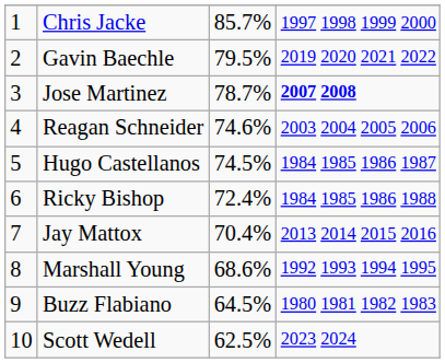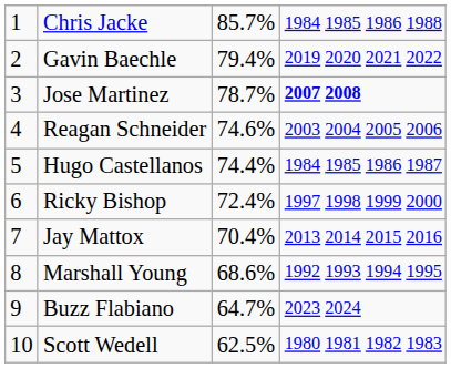Chris Jacke | column 4: 1997 1998 1999 2000 -> 1984 1985 1986 1988
Gavin Baechle | column 3: 79.5% -> 79.4%
Hugo Castellanos | column 3: 74.5% -> 74.4%
Ricky Bishop | column 4: 1984 1985 1986 1988 -> 1997 1998 1999 2000
Buzz Flabiano | column 3: 64.5% -> 64.7%
Buzz Flabiano | column 4: 1980 1981 1982 1983 -> 2023 2024
Scott Wedell | column 4: 2023 2024 -> 1980 1981 1982 1983
